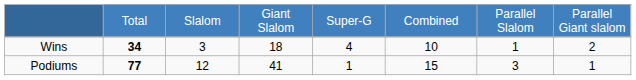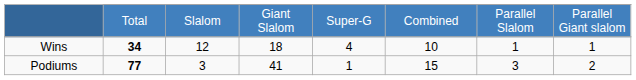Wins | column 3: 3 -> 12
Wins | column 8: 2 -> 1
Podiums | column 3: 12 -> 3
Podiums | column 8: 1 -> 2
